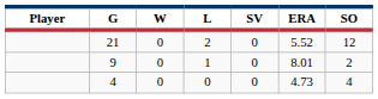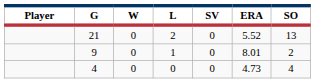21 | SO: 12 -> 13
